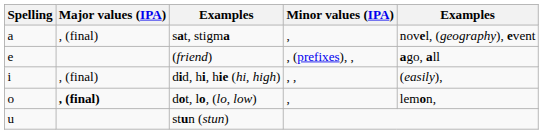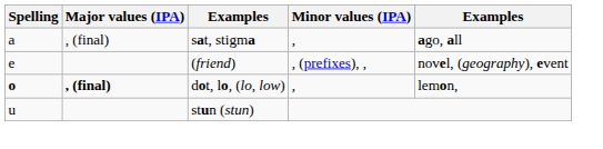sat, stigma | column 5: novel, (geography), event -> ago, all
(friend) | column 5: ago, all -> novel, (geography), event
- row: i | , (final) | did, hi, hie (hi, high) | , , | (easily),
dot, lo, (lo, low) | Spelling: normal -> bold
